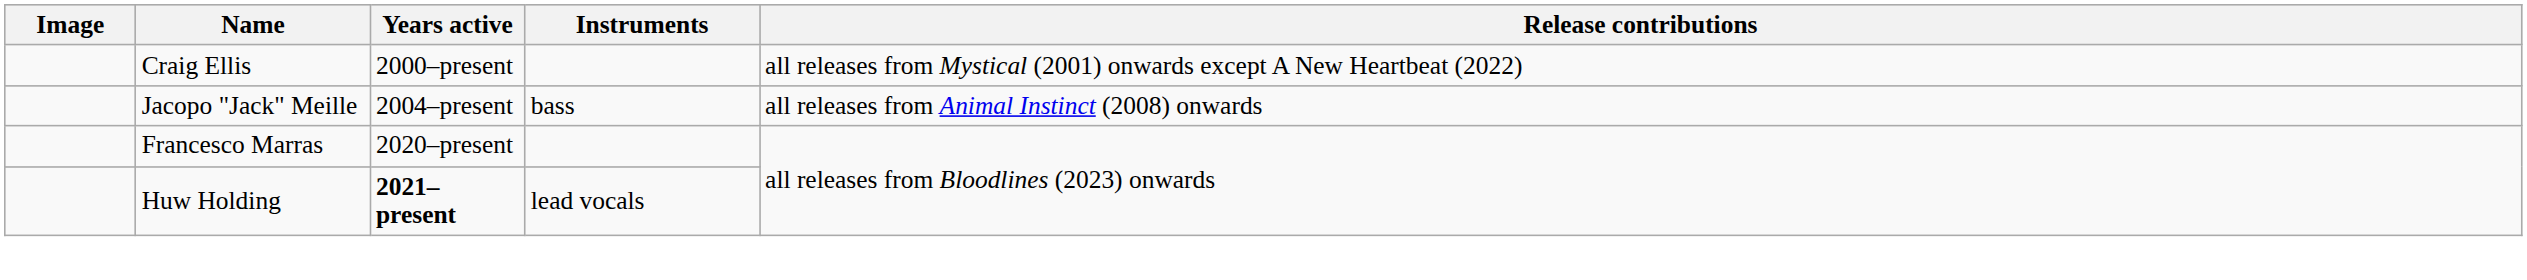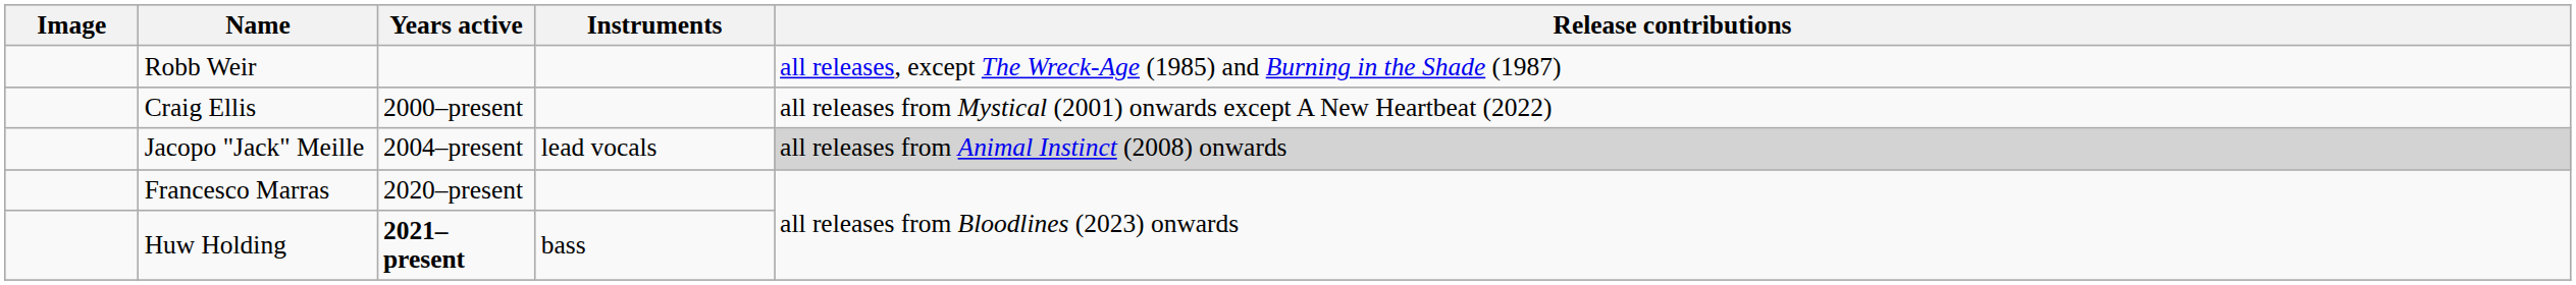+ row: Robb Weir | all releases, except The Wreck-Age (1985) and Burning in the Shade (1987)
Jacopo "Jack" Meille | Instruments: bass -> lead vocals
Jacopo "Jack" Meille | Release contributions: no background -> lightgrey background
Huw Holding | Instruments: lead vocals -> bass
